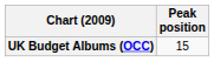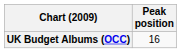UK Budget Albums (OCC) | Peak position: 15 -> 16
